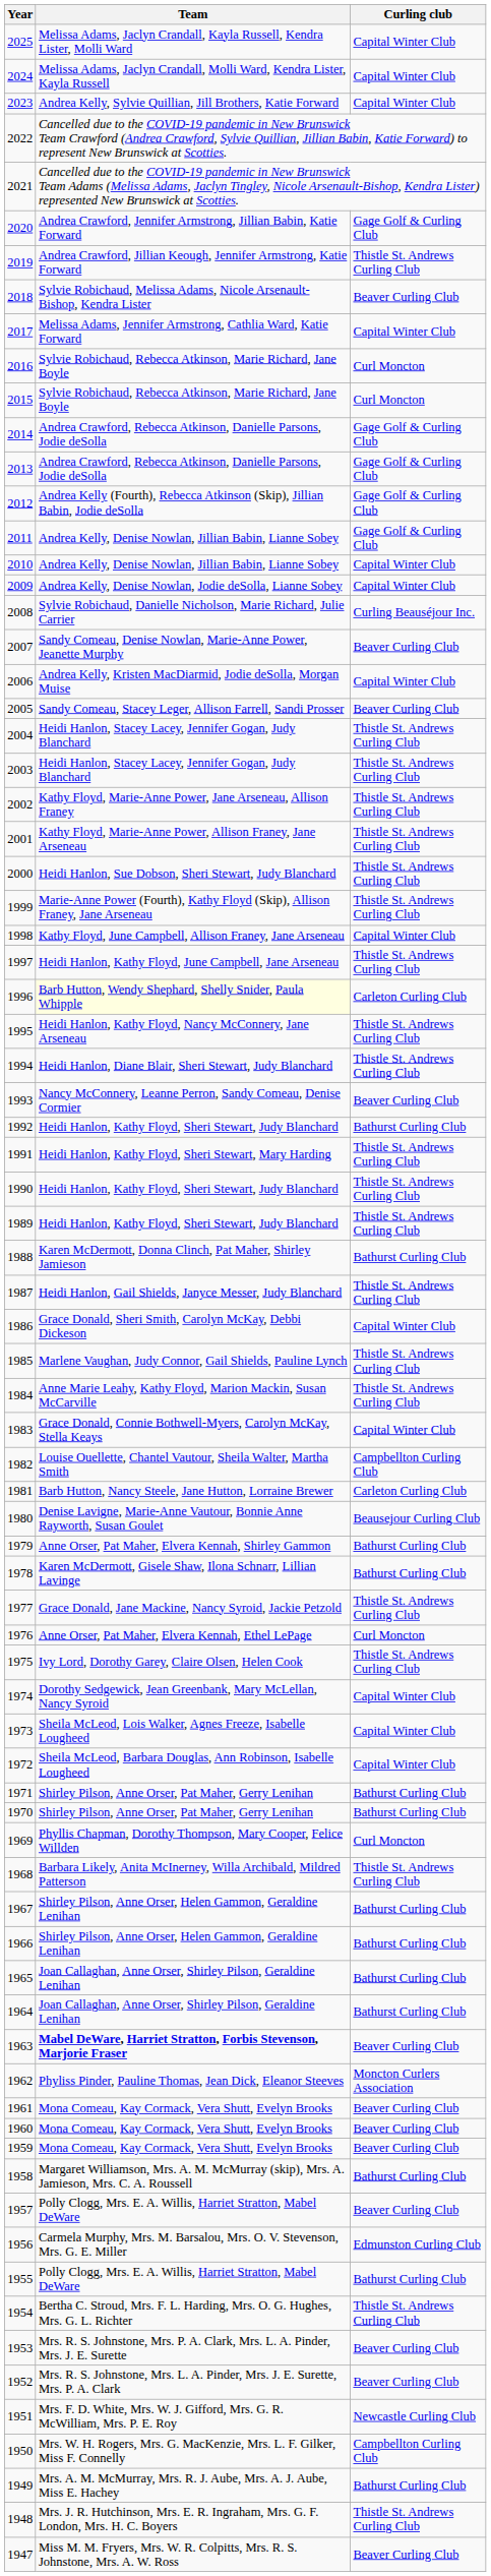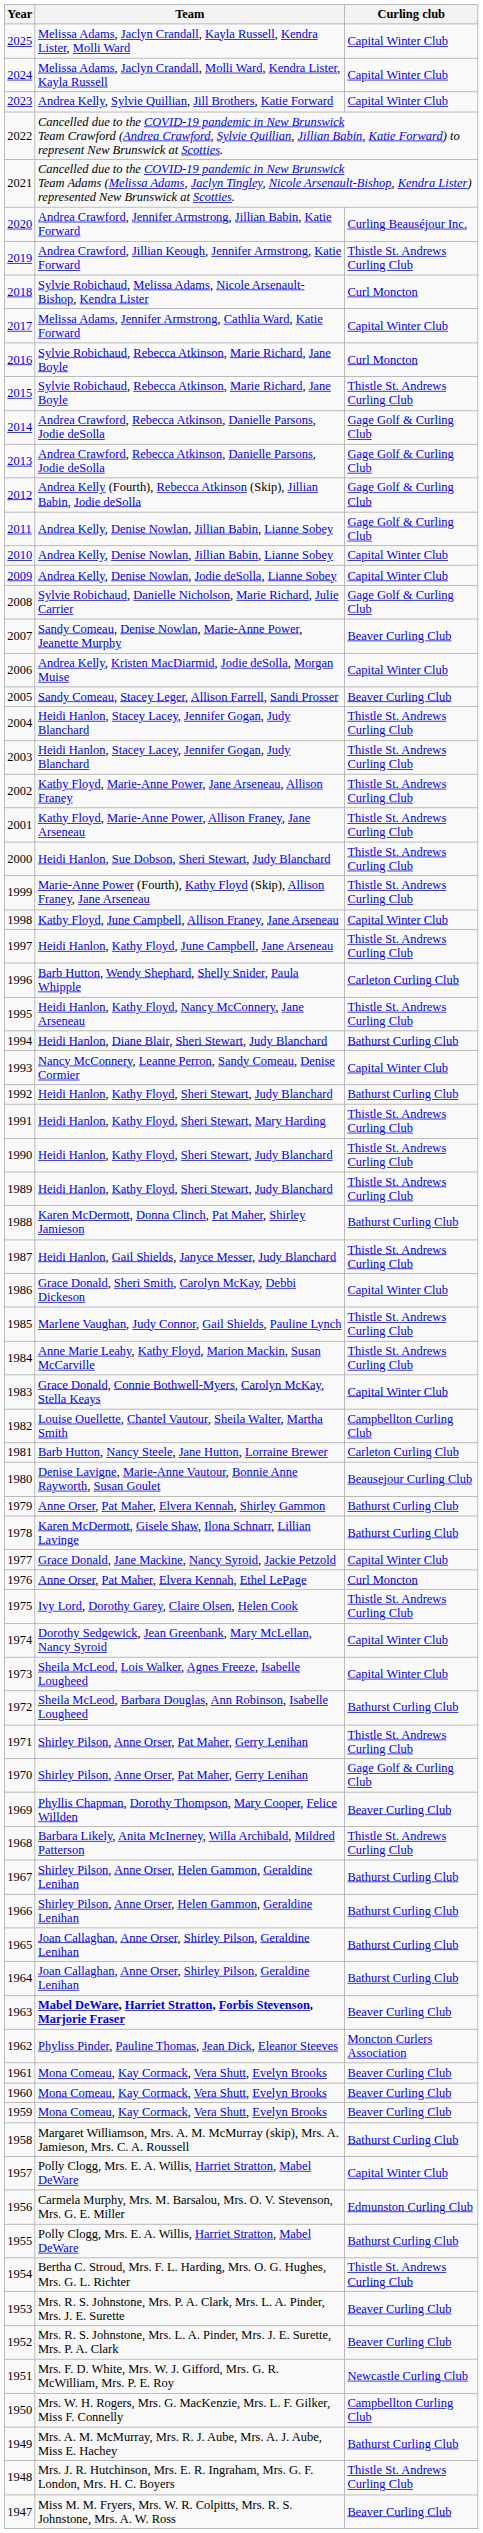2020 | Curling club: Gage Golf & Curling Club -> Curling Beauséjour Inc.
2018 | Curling club: Beaver Curling Club -> Curl Moncton
2015 | Curling club: Curl Moncton -> Thistle St. Andrews Curling Club
2008 | Curling club: Curling Beauséjour Inc. -> Gage Golf & Curling Club
1996 | Team: lightyellow background -> no background
1994 | Curling club: Thistle St. Andrews Curling Club -> Bathurst Curling Club
1993 | Curling club: Beaver Curling Club -> Capital Winter Club
1977 | Curling club: Thistle St. Andrews Curling Club -> Capital Winter Club
1972 | Curling club: Capital Winter Club -> Bathurst Curling Club
1971 | Curling club: Bathurst Curling Club -> Thistle St. Andrews Curling Club
1970 | Curling club: Bathurst Curling Club -> Gage Golf & Curling Club
1969 | Curling club: Curl Moncton -> Beaver Curling Club
1957 | Curling club: Beaver Curling Club -> Capital Winter Club
